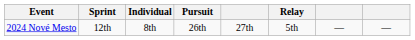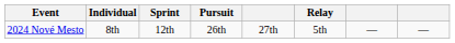columns swapped: Individual <-> Sprint
